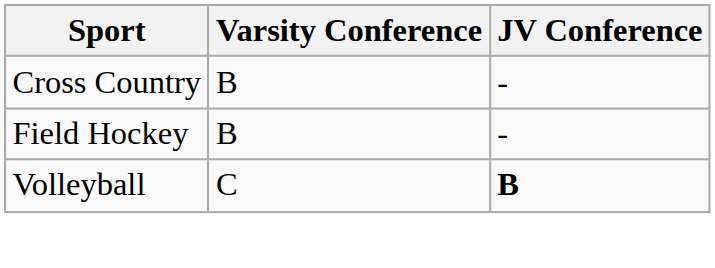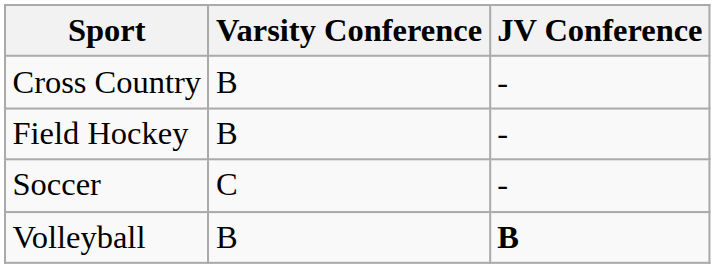+ row: Soccer | C | -
Volleyball | Varsity Conference: C -> B
